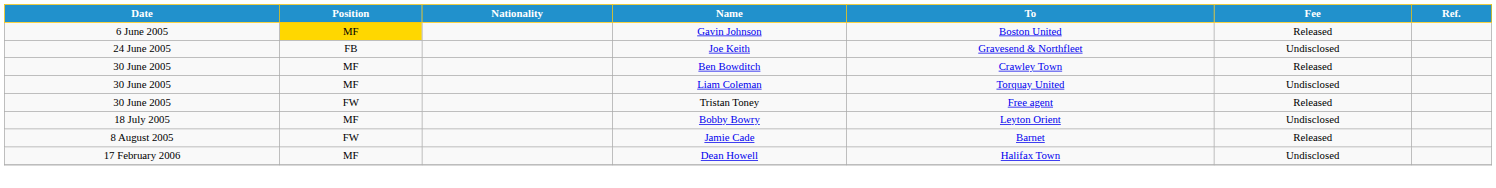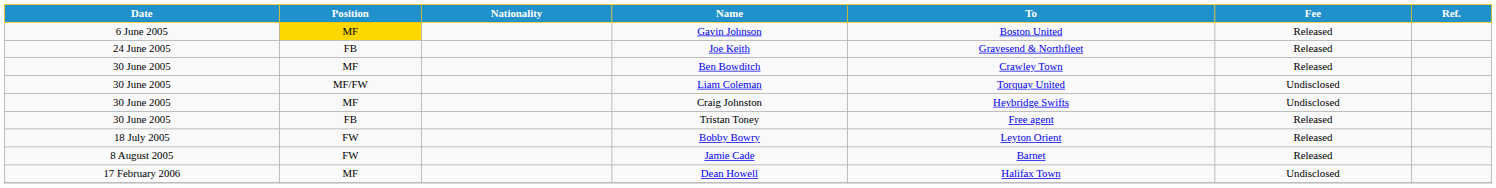Joe Keith | Fee: Undisclosed -> Released
Liam Coleman | Position: MF -> MF/FW
+ row: 30 June 2005 | MF | Craig Johnston | Heybridge Swifts | Undisclosed
Tristan Toney | Position: FW -> FB
Bobby Bowry | Position: MF -> FW
Bobby Bowry | Fee: Undisclosed -> Released
